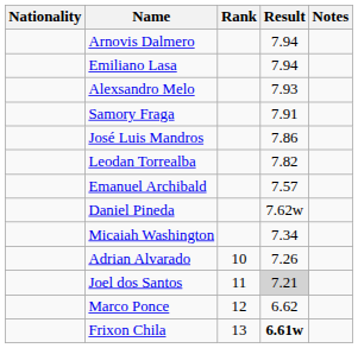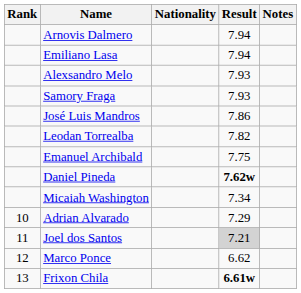columns swapped: Rank <-> Nationality
Samory Fraga | Result: 7.91 -> 7.93
Emanuel Archibald | Result: 7.57 -> 7.75
Daniel Pineda | Result: normal -> bold
Adrian Alvarado | Result: 7.26 -> 7.29
